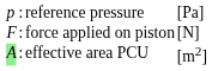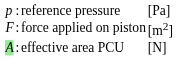force applied on piston | column 4: [N] -> [m2]
effective area PCU | column 4: [m2] -> [N]
